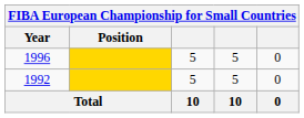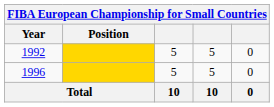rows swapped: 1992 <-> 1996
